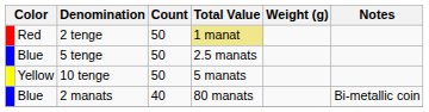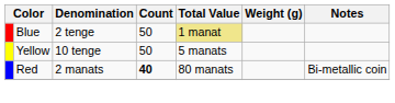2 tenge | column 2: Red -> Blue
- row: Blue | 5 tenge | 50 | 2.5 manats
2 manats | column 2: Blue -> Red
2 manats | Count: normal -> bold
